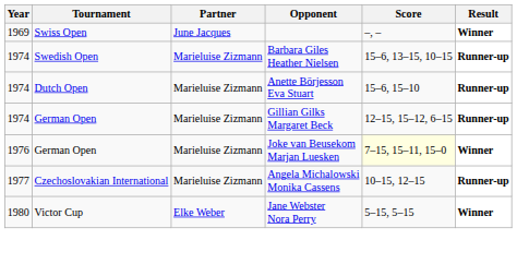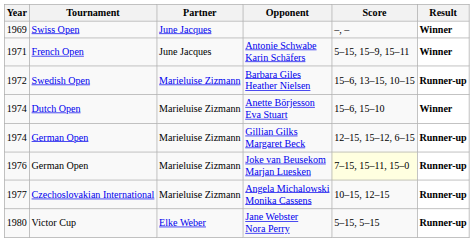+ row: 1971 | French Open | June Jacques | Antonie Schwabe Karin Schäfers | 5–15, 15–9, 15–11 | Winner
Barbara Giles Heather Nielsen | Year: 1974 -> 1972
Anette Börjesson Eva Stuart | Result: Runner-up -> Winner
Joke van Beusekom Marjan Luesken | Result: Winner -> Runner-up
Jane Webster Nora Perry | Result: Winner -> Runner-up
